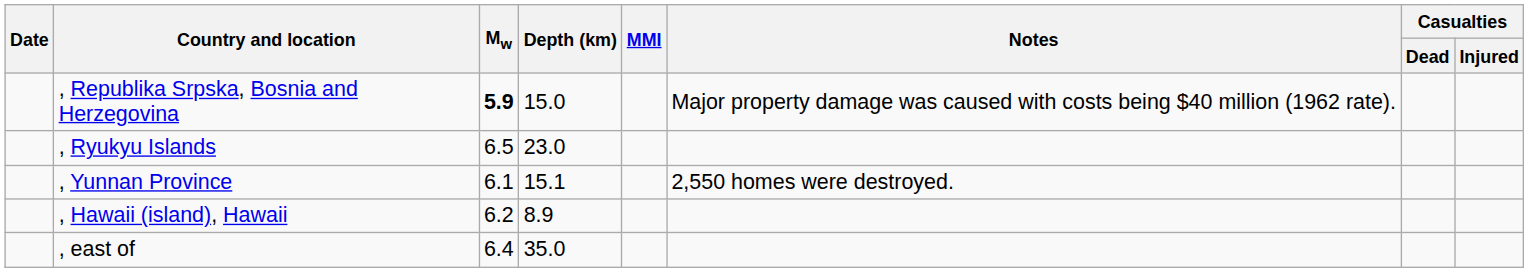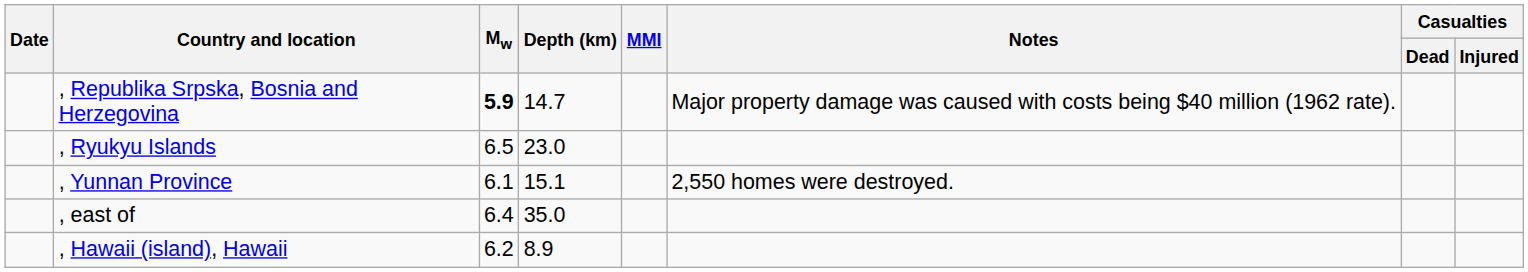, Republika Srpska, Bosnia and Herzegovina | Depth (km): 15.0 -> 14.7
rows swapped: , east of <-> , Hawaii (island), Hawaii
